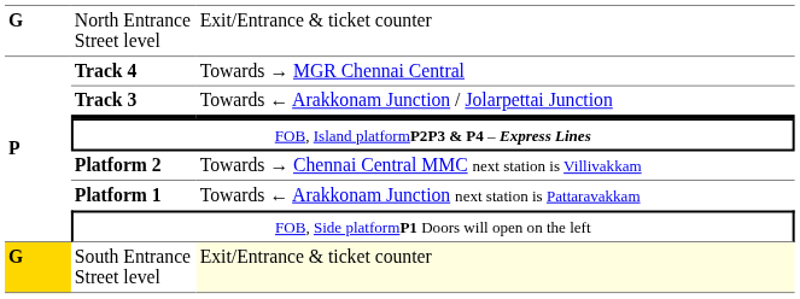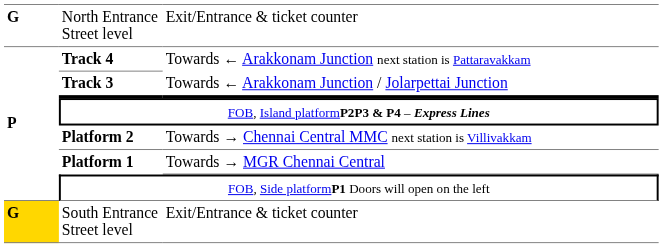Track 4 | column 3: Towards → MGR Chennai Central -> Towards ← Arakkonam Junction next station is Pattaravakkam
Platform 1 | column 3: Towards ← Arakkonam Junction next station is Pattaravakkam -> Towards → MGR Chennai Central
South Entrance Street level | column 3: lightyellow background -> no background
